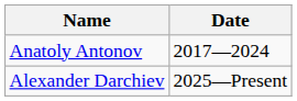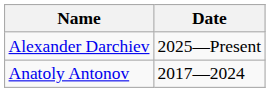rows swapped: Anatoly Antonov <-> Alexander Darchiev
